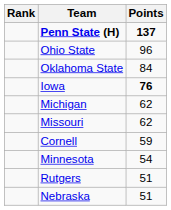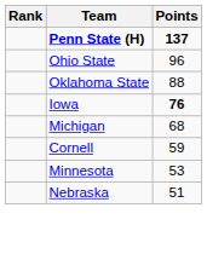Oklahoma State | Points: 84 -> 88
Michigan | Points: 62 -> 68
- row: Missouri | 62
Minnesota | Points: 54 -> 53
- row: Rutgers | 51
